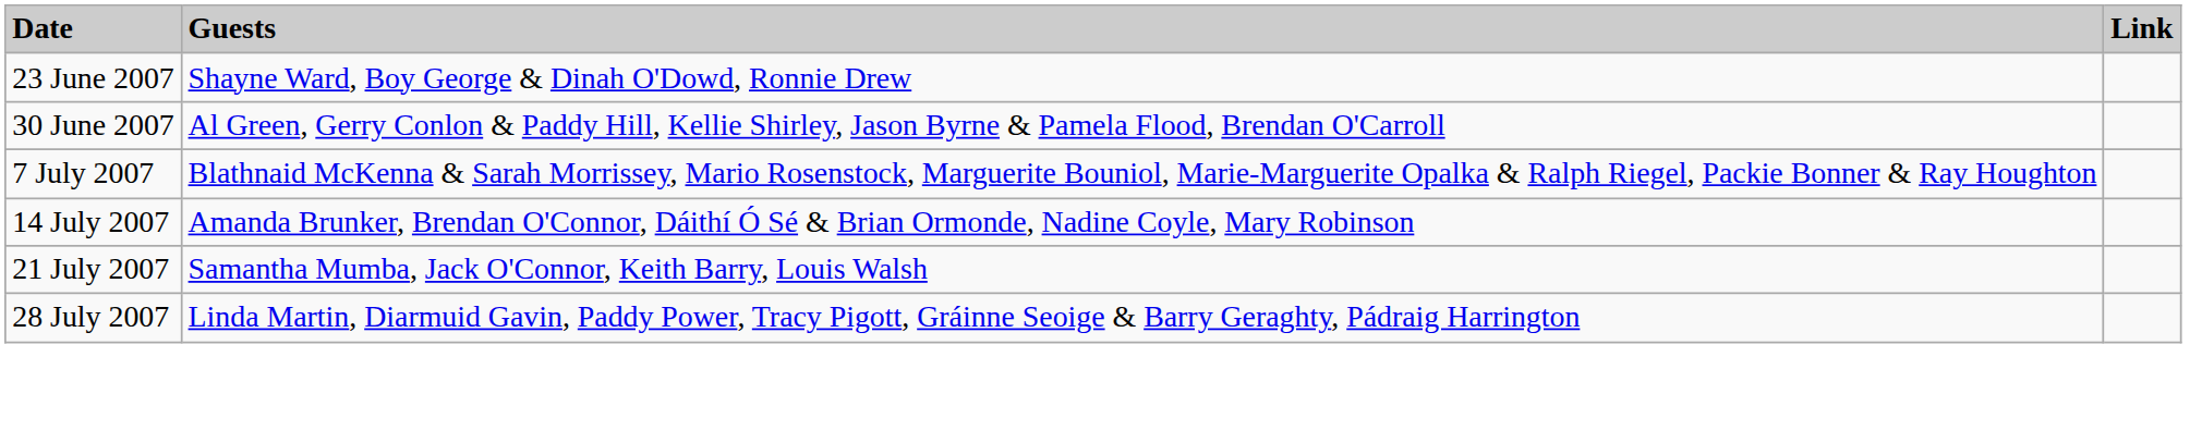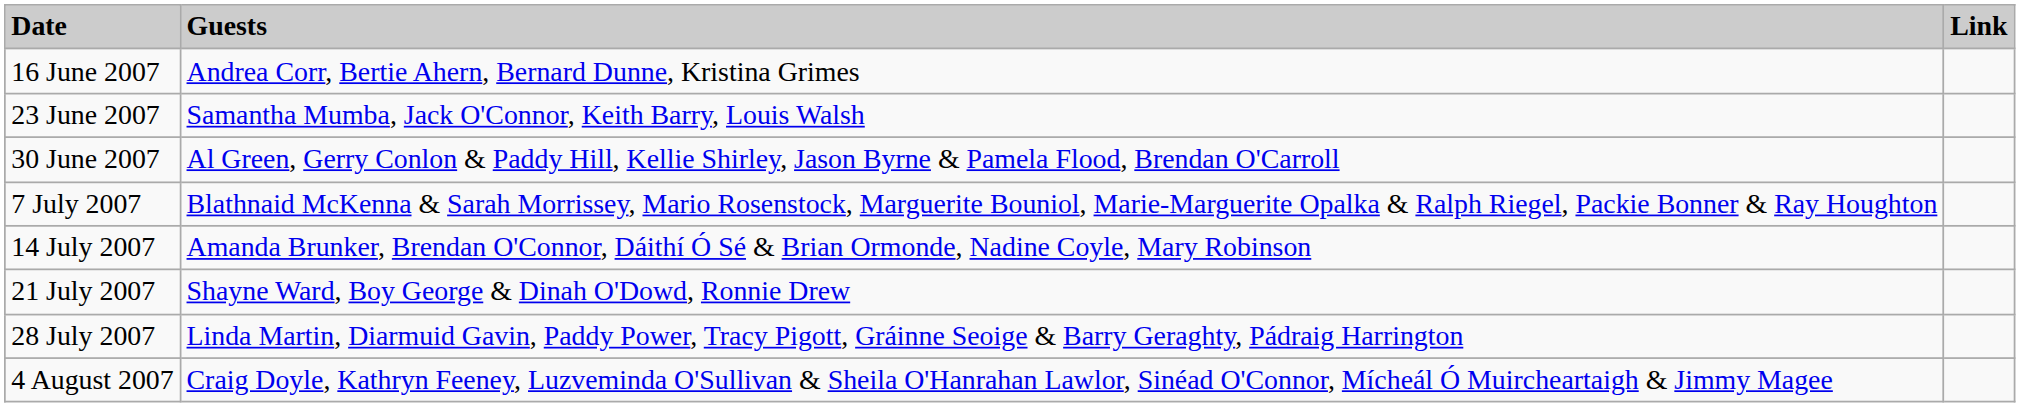+ row: 16 June 2007 | Andrea Corr, Bertie Ahern, Bernard Dunne, Kristina Grimes
23 June 2007 | Guests: Shayne Ward, Boy George & Dinah O'Dowd, Ronnie Drew -> Samantha Mumba, Jack O'Connor, Keith Barry, Louis Walsh
21 July 2007 | Guests: Samantha Mumba, Jack O'Connor, Keith Barry, Louis Walsh -> Shayne Ward, Boy George & Dinah O'Dowd, Ronnie Drew
+ row: 4 August 2007 | Craig Doyle, Kathryn Feeney, Luzveminda O'Sullivan & Sheila O'Hanrahan Lawlor, Sinéad O'Connor, Mícheál Ó Muircheartaigh & Jimmy Magee
